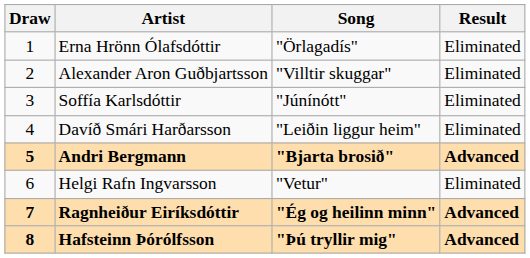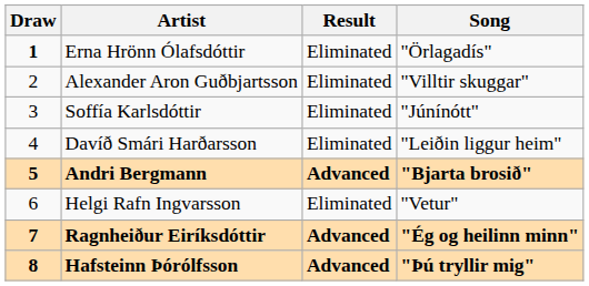columns swapped: Song <-> Result
Erna Hrönn Ólafsdóttir | Draw: normal -> bold
